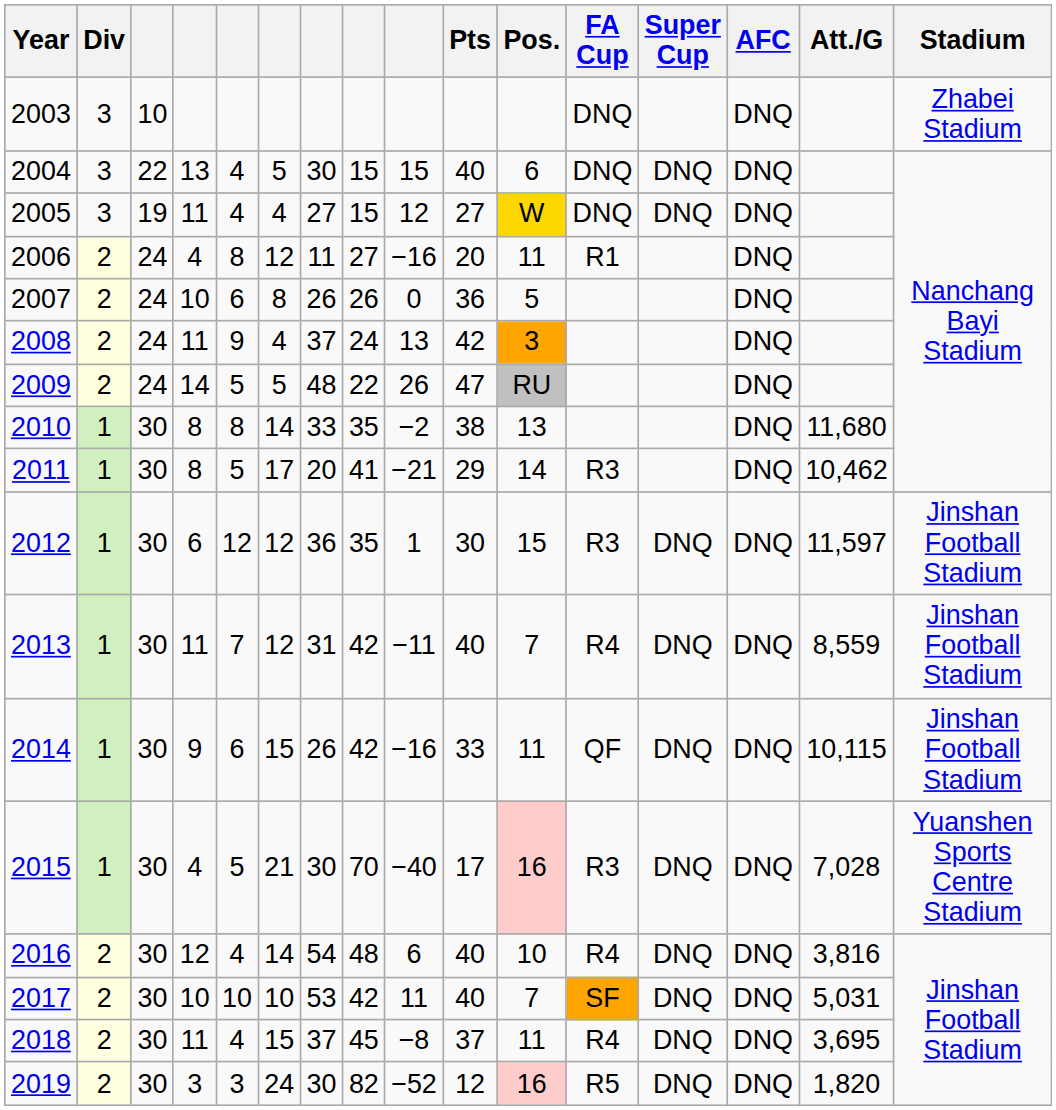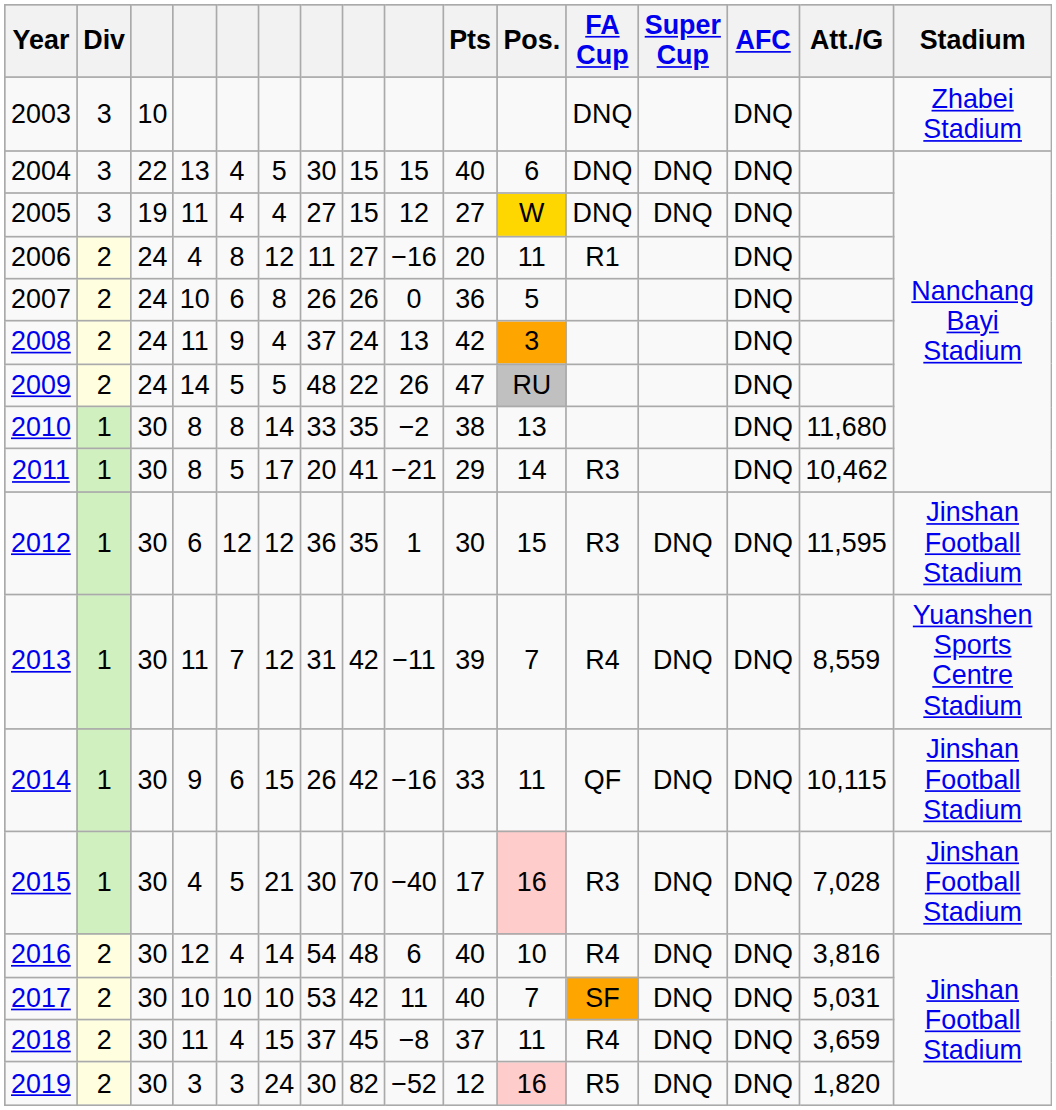2012 | Att./G: 11,597 -> 11,595
2013 | Pts: 40 -> 39
2013 | Stadium: Jinshan Football Stadium -> Yuanshen Sports Centre Stadium
2015 | Stadium: Yuanshen Sports Centre Stadium -> Jinshan Football Stadium
2018 | Att./G: 3,695 -> 3,659
